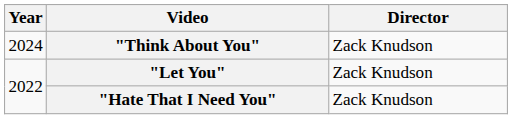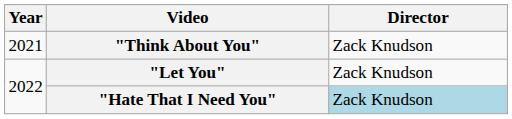"Think About You" | Year: 2024 -> 2021
"Hate That I Need You" | Director: no background -> lightblue background
